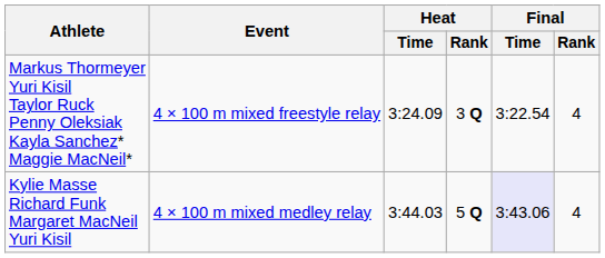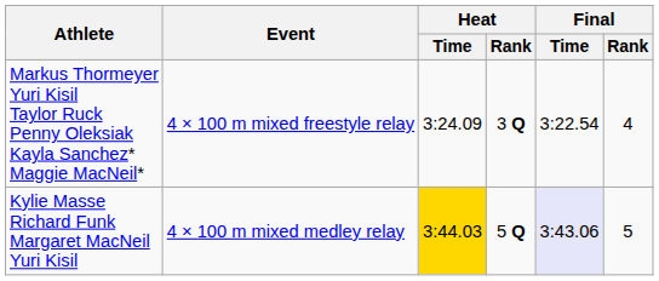Kylie Masse Richard Funk Margaret MacNeil Yuri Kisil | Heat / Time: no background -> gold background
Kylie Masse Richard Funk Margaret MacNeil Yuri Kisil | Final / Rank: 4 -> 5
